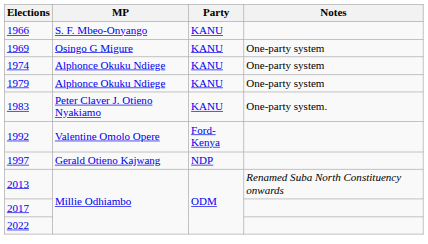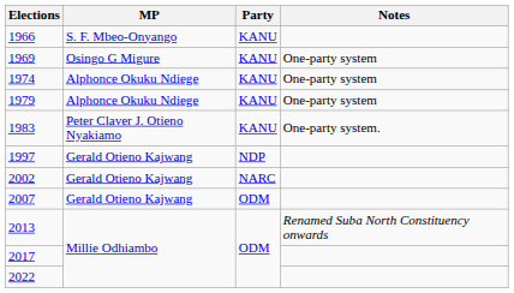- row: 1992 | Valentine Omolo Opere | Ford-Kenya
+ row: 2002 | Gerald Otieno Kajwang | NARC
+ row: 2007 | Gerald Otieno Kajwang | ODM
